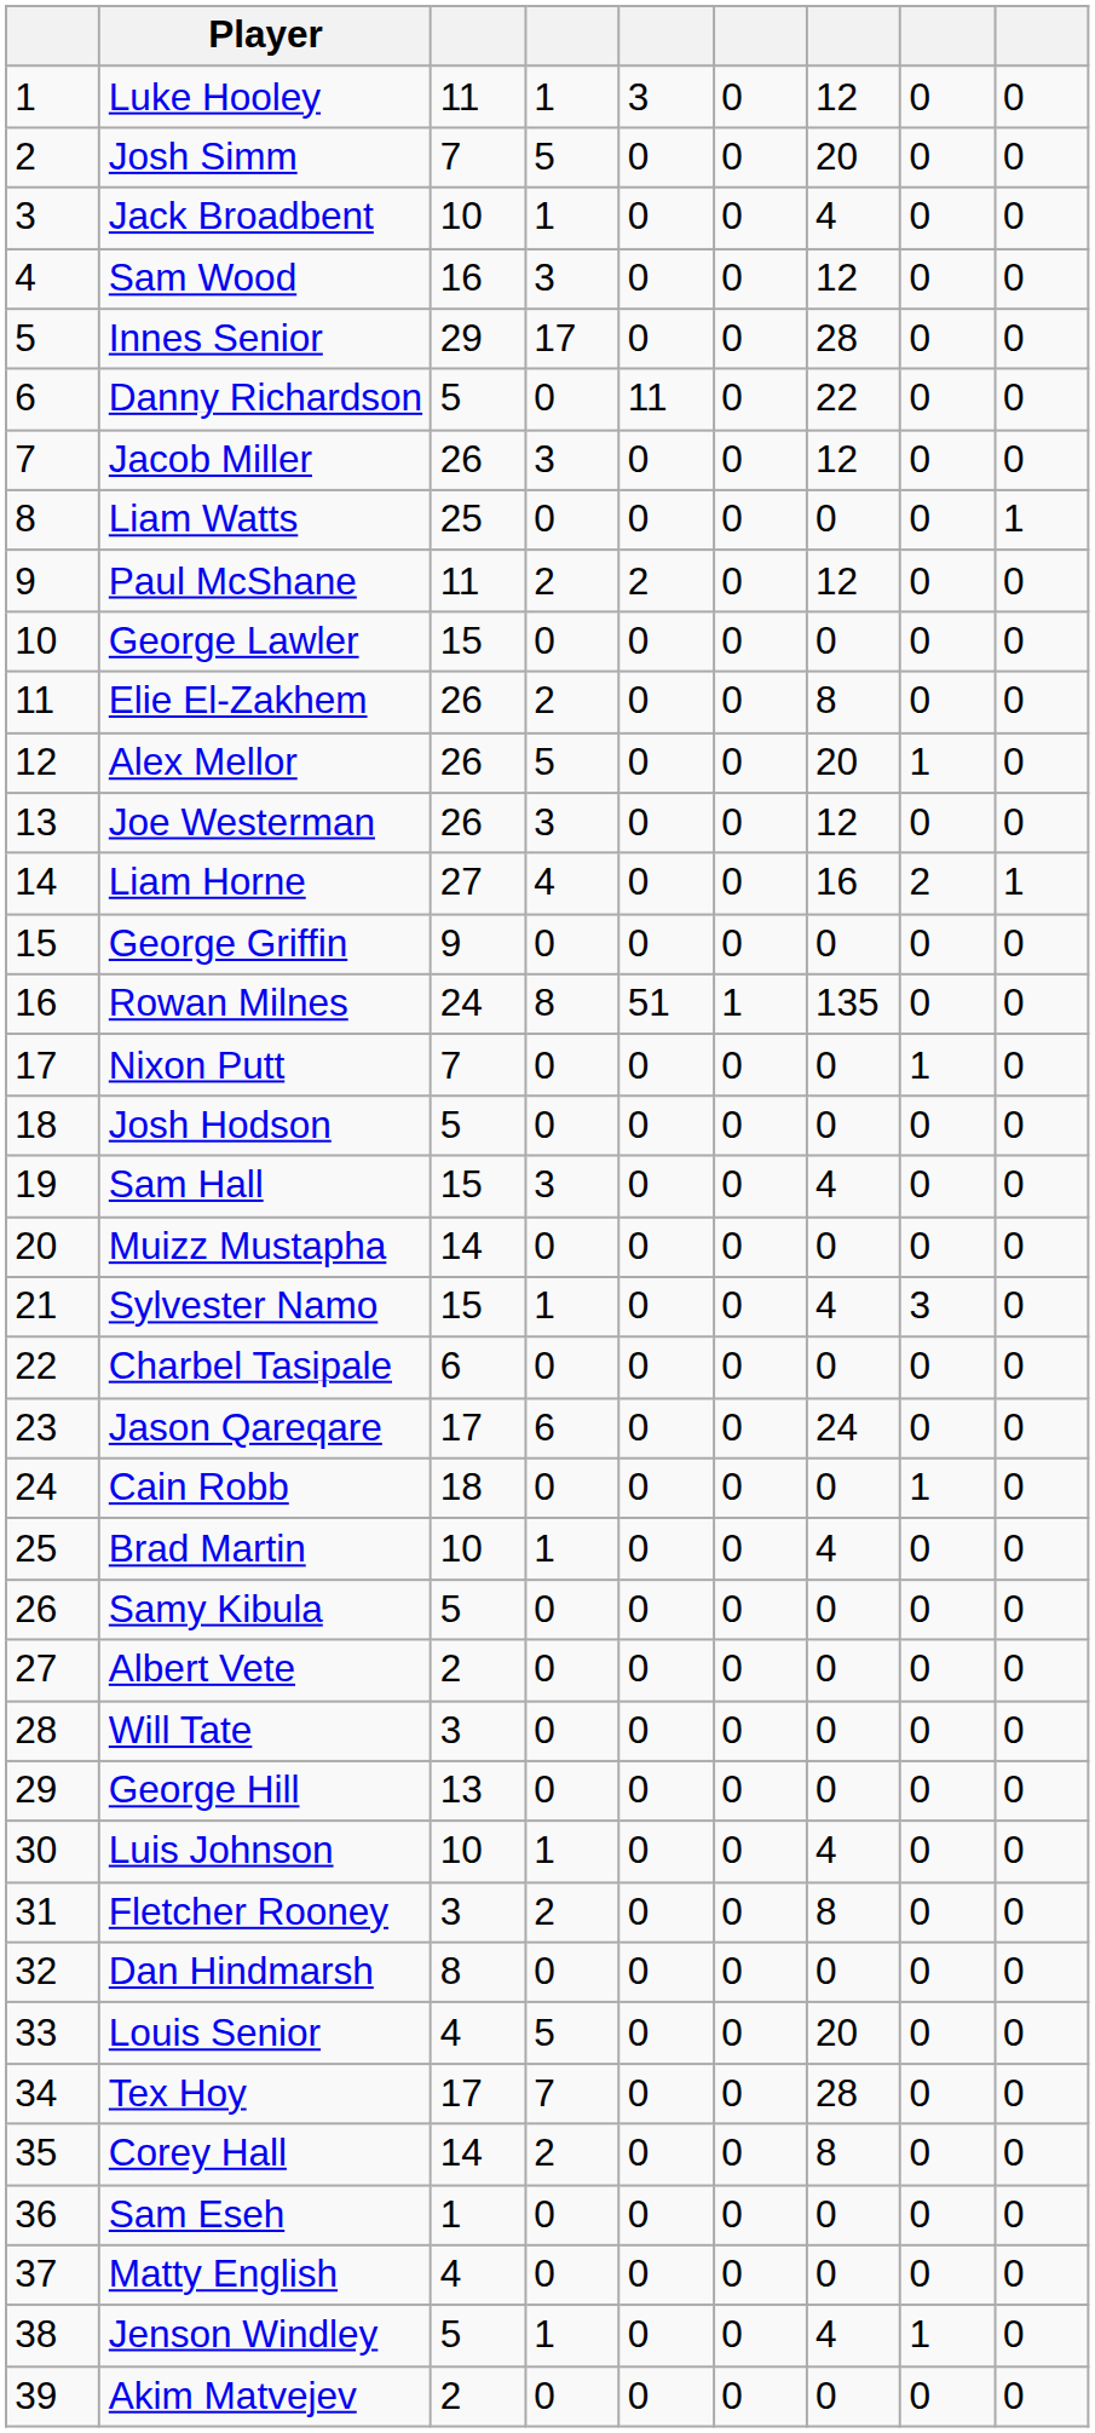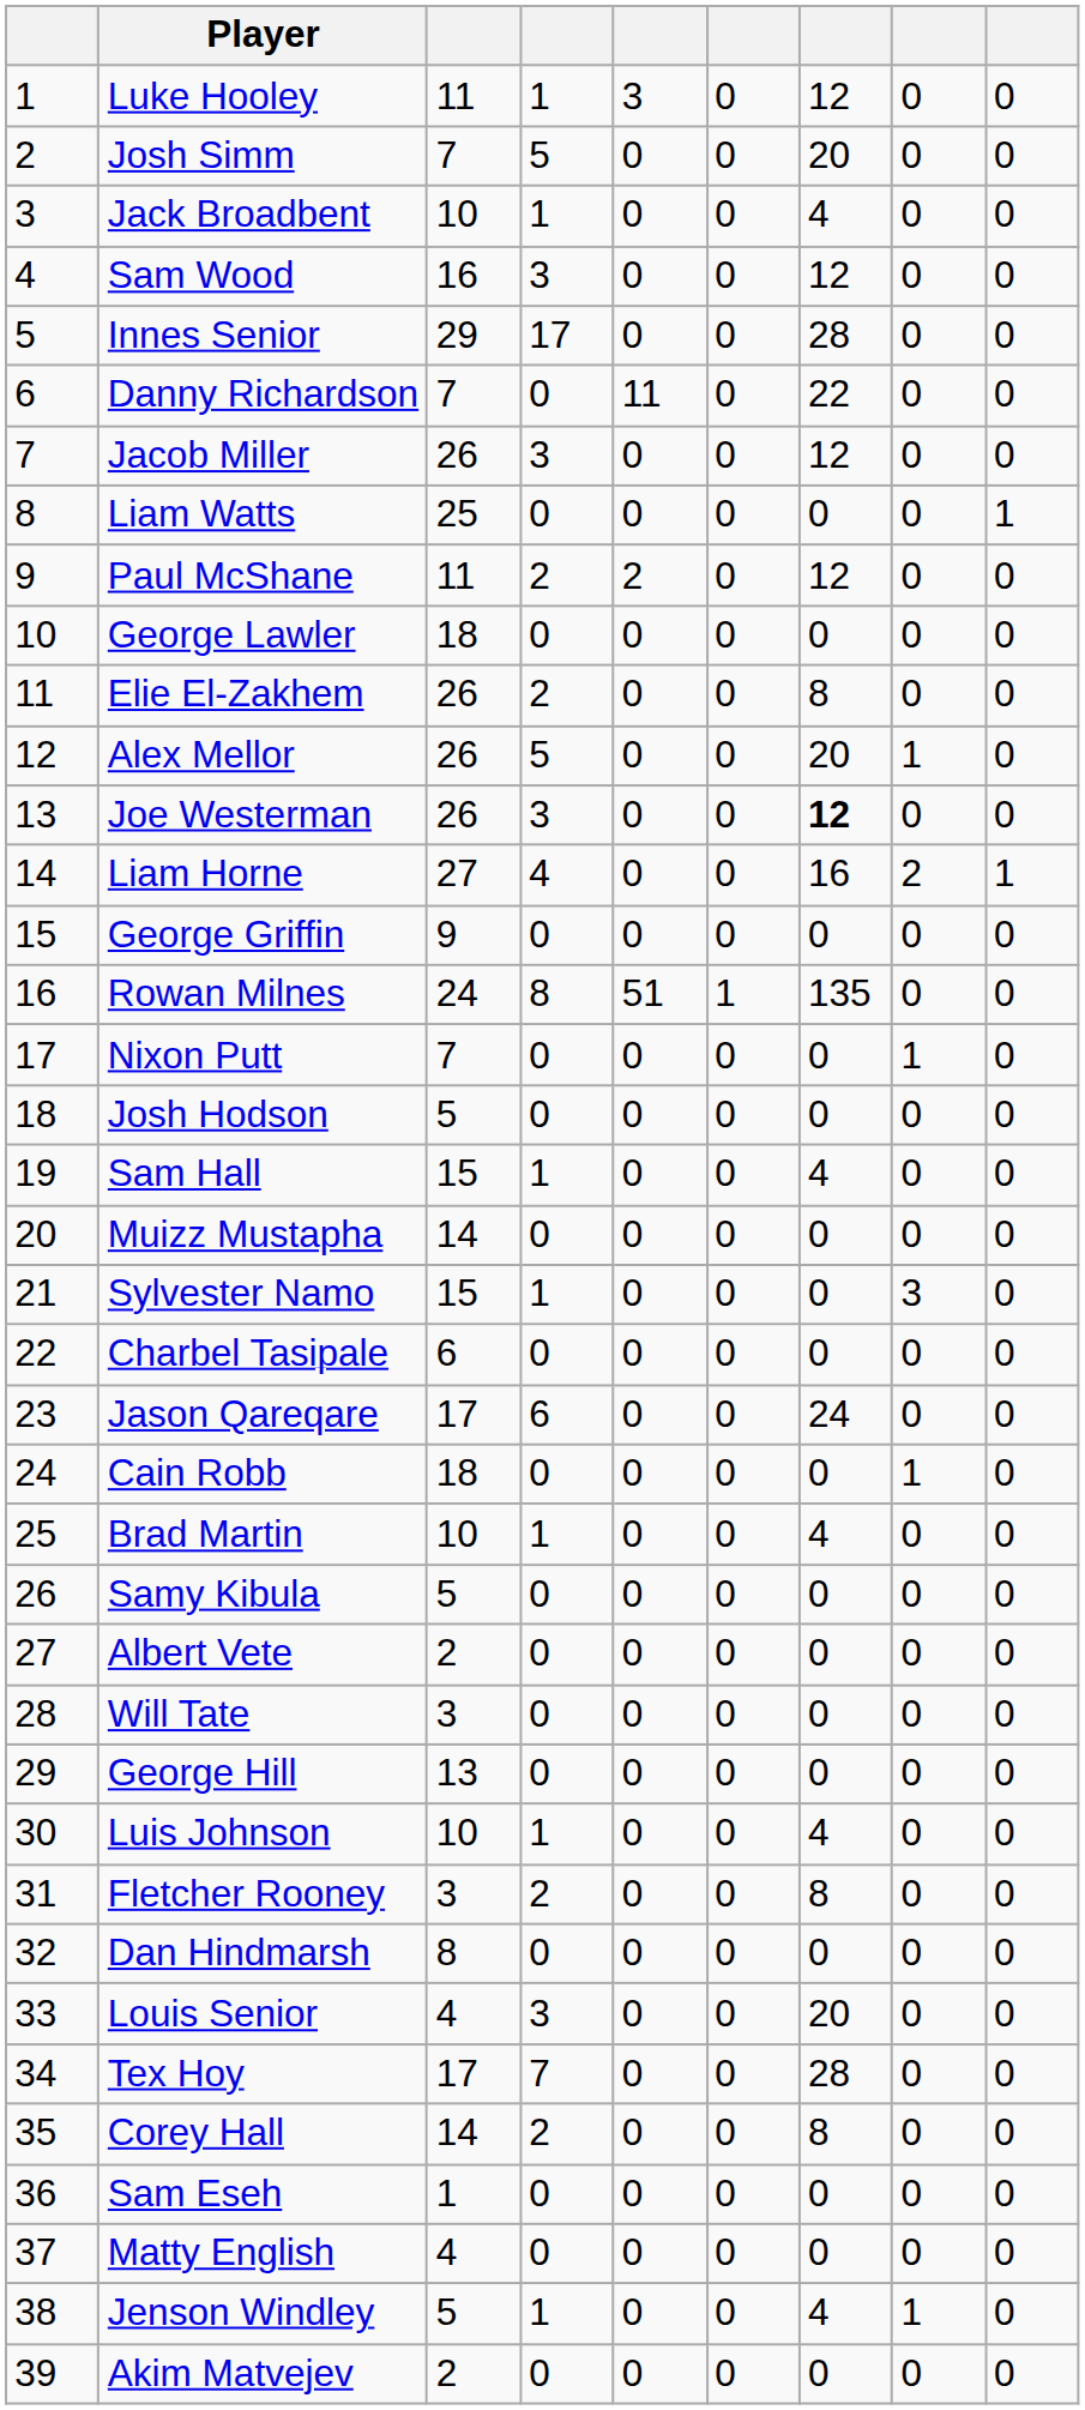Danny Richardson | column 3: 5 -> 7
George Lawler | column 3: 15 -> 18
Joe Westerman | column 7: normal -> bold
Sam Hall | column 4: 3 -> 1
Sylvester Namo | column 7: 4 -> 0
Louis Senior | column 4: 5 -> 3
